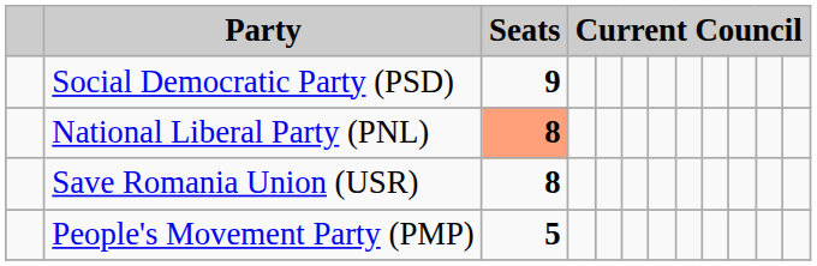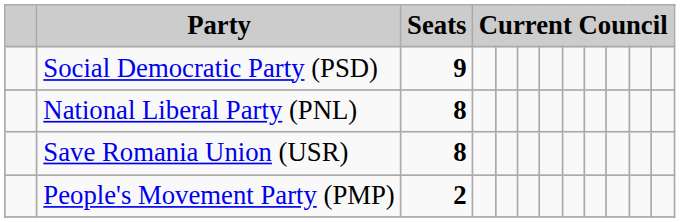National Liberal Party (PNL) | Seats: lightsalmon background -> no background
People's Movement Party (PMP) | Seats: 5 -> 2
